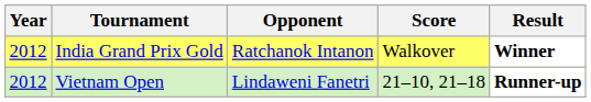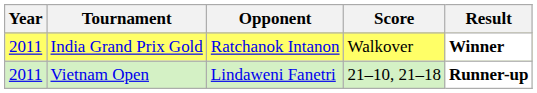India Grand Prix Gold | Year: 2012 -> 2011
Vietnam Open | Year: 2012 -> 2011
